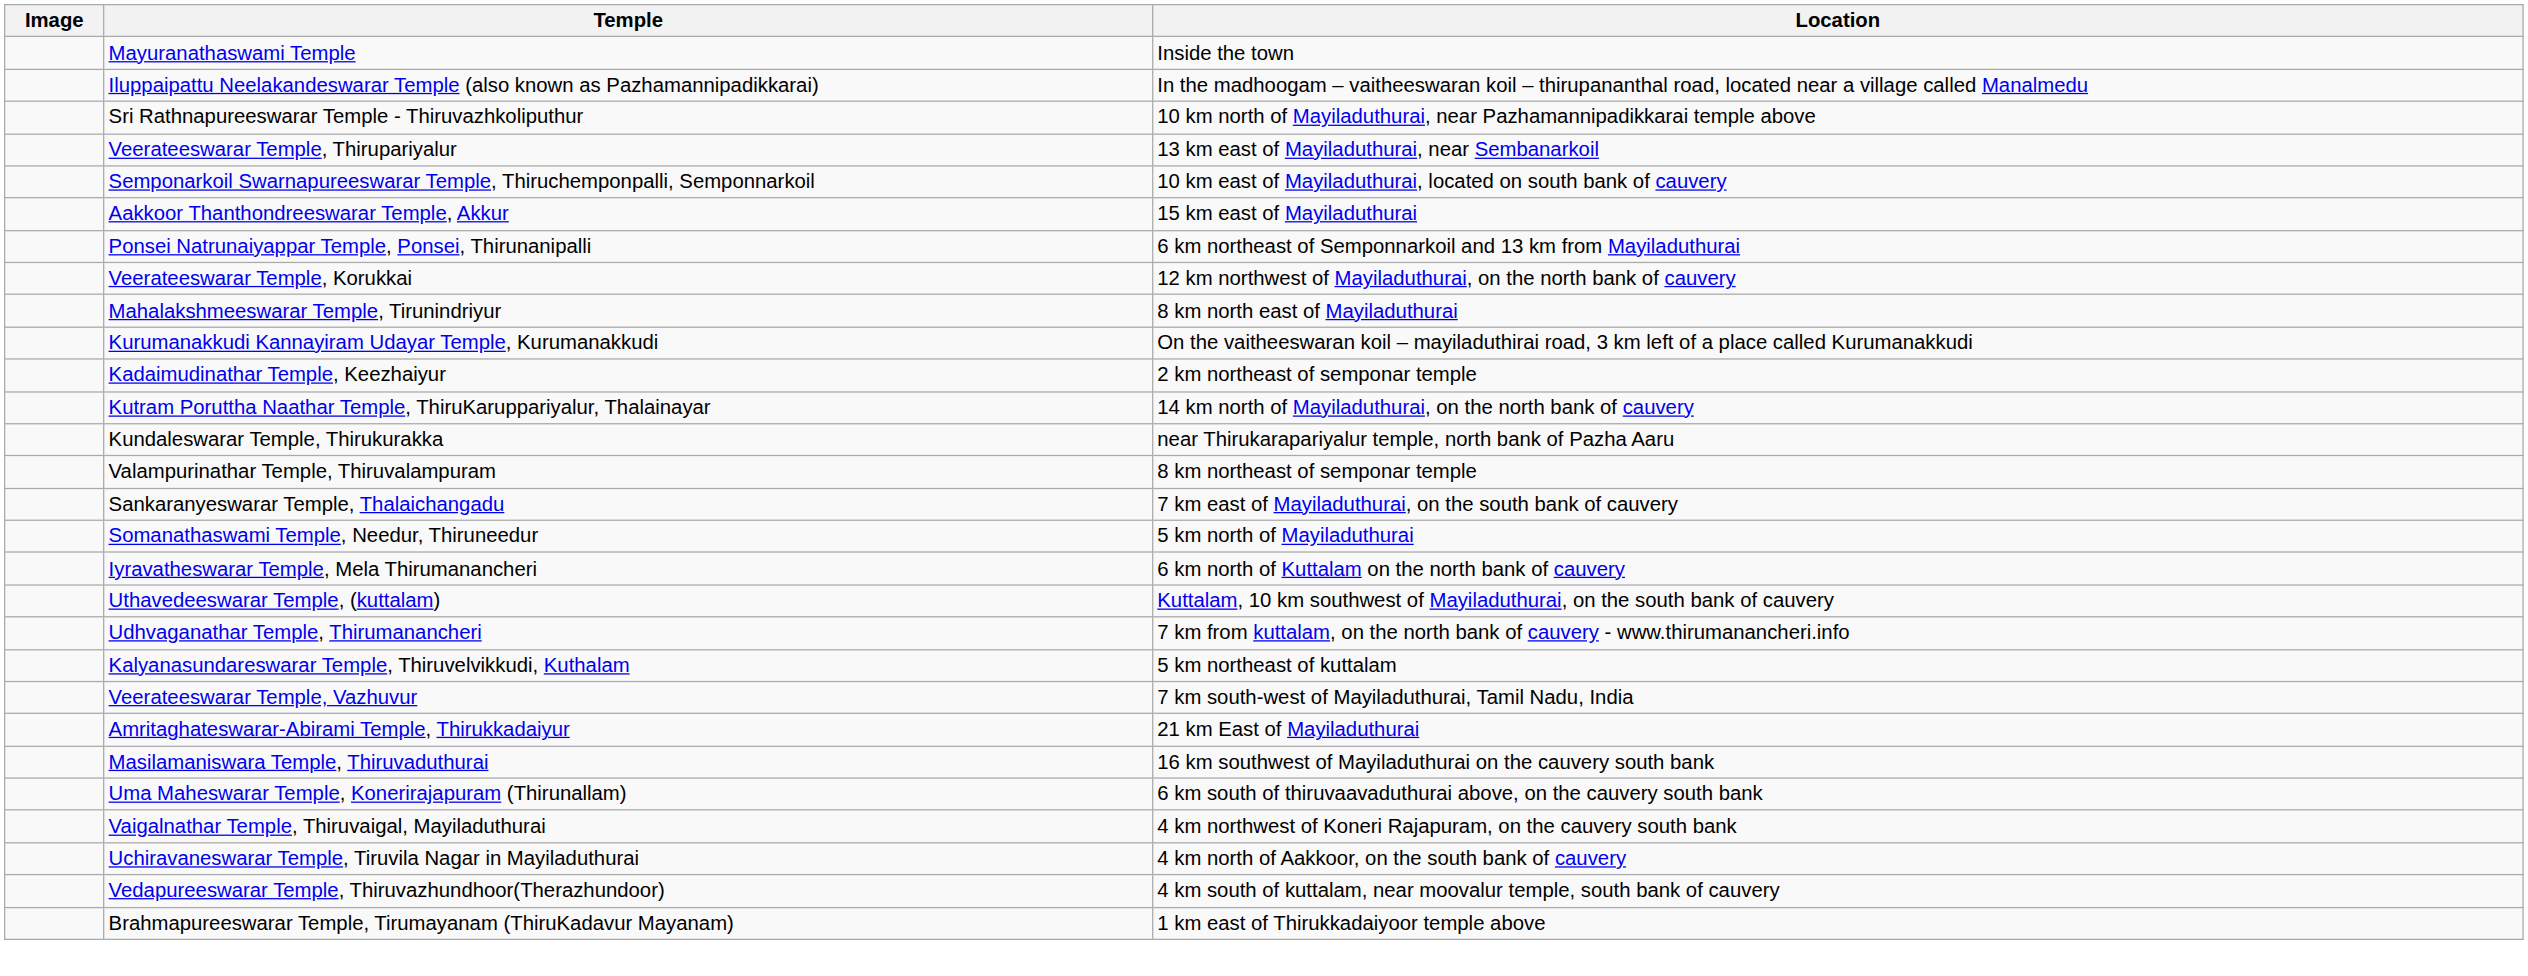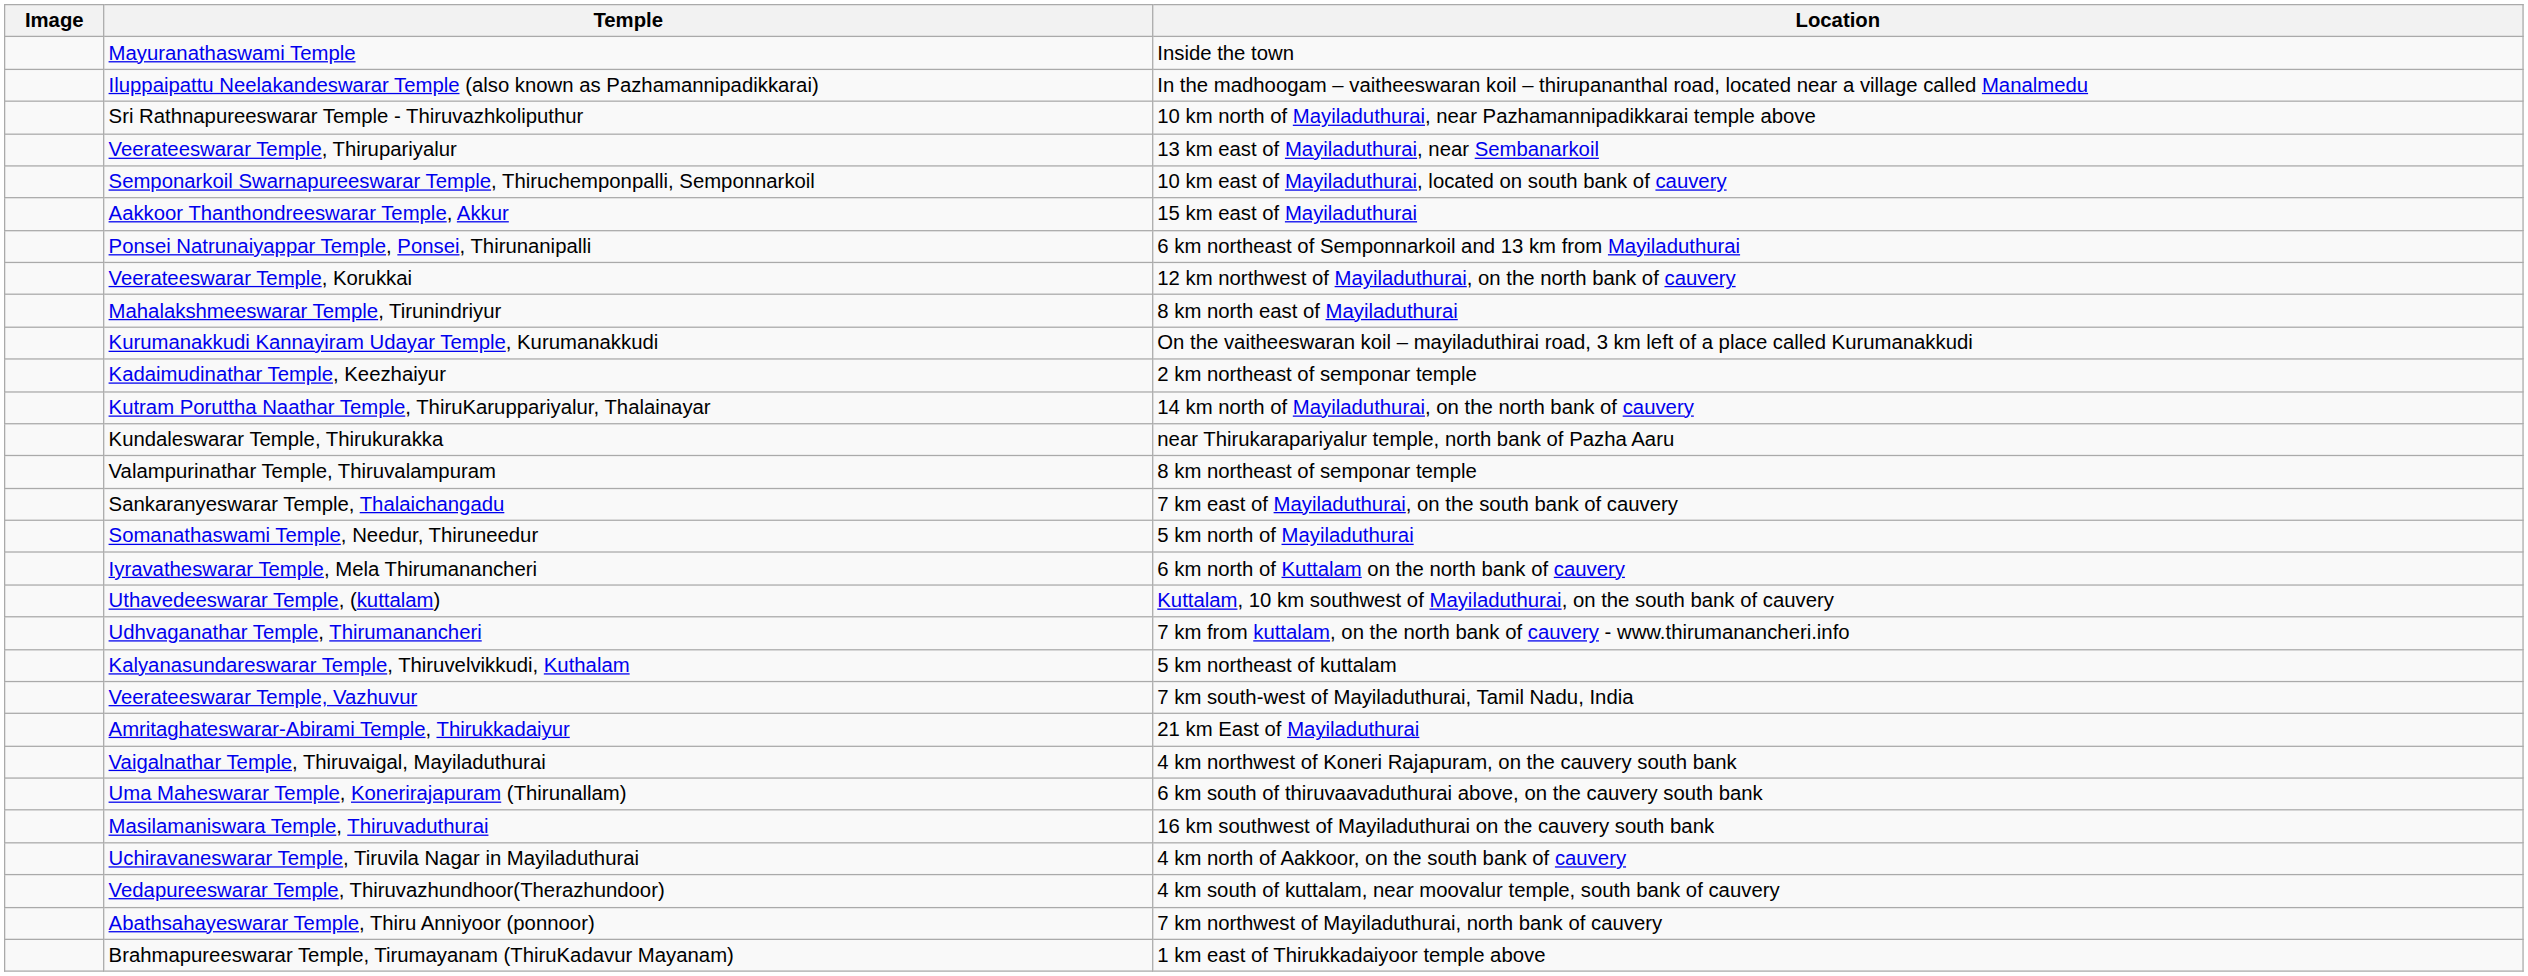rows swapped: Masilamaniswara Temple, Thiruvaduthurai <-> Vaigalnathar Temple, Thiruvaigal, Mayiladuthurai
+ row: Abathsahayeswarar Temple, Thiru Anniyoor (ponnoor) | 7 km northwest of Mayiladuthurai, north bank of cauvery
